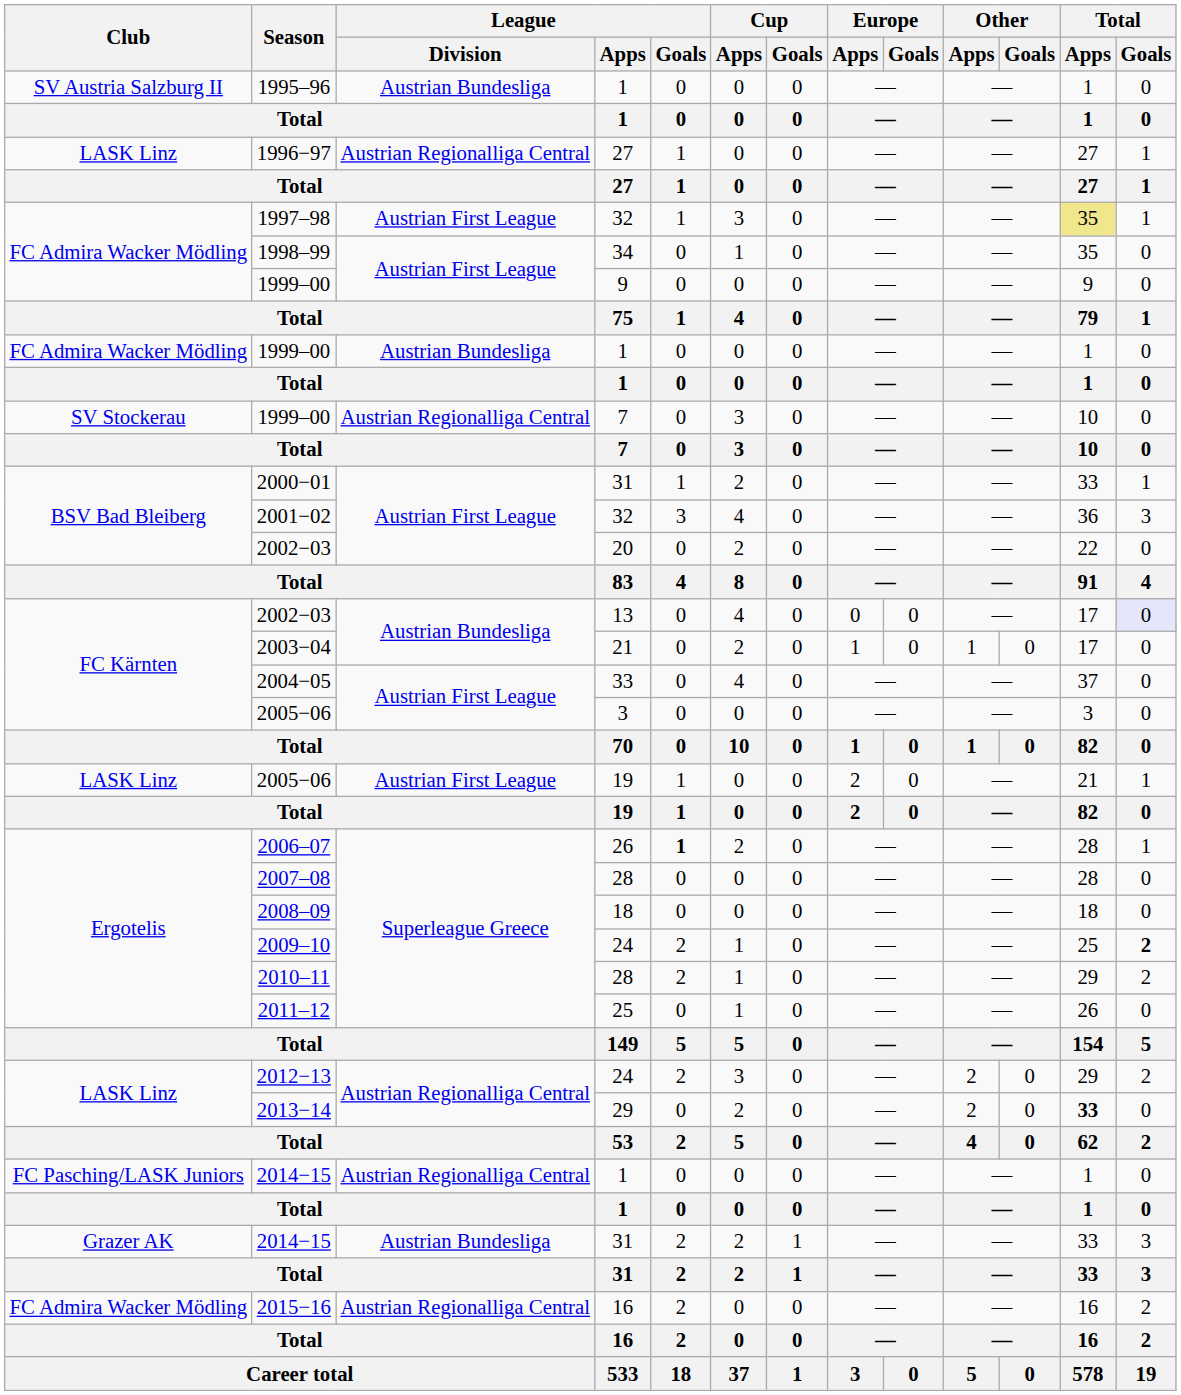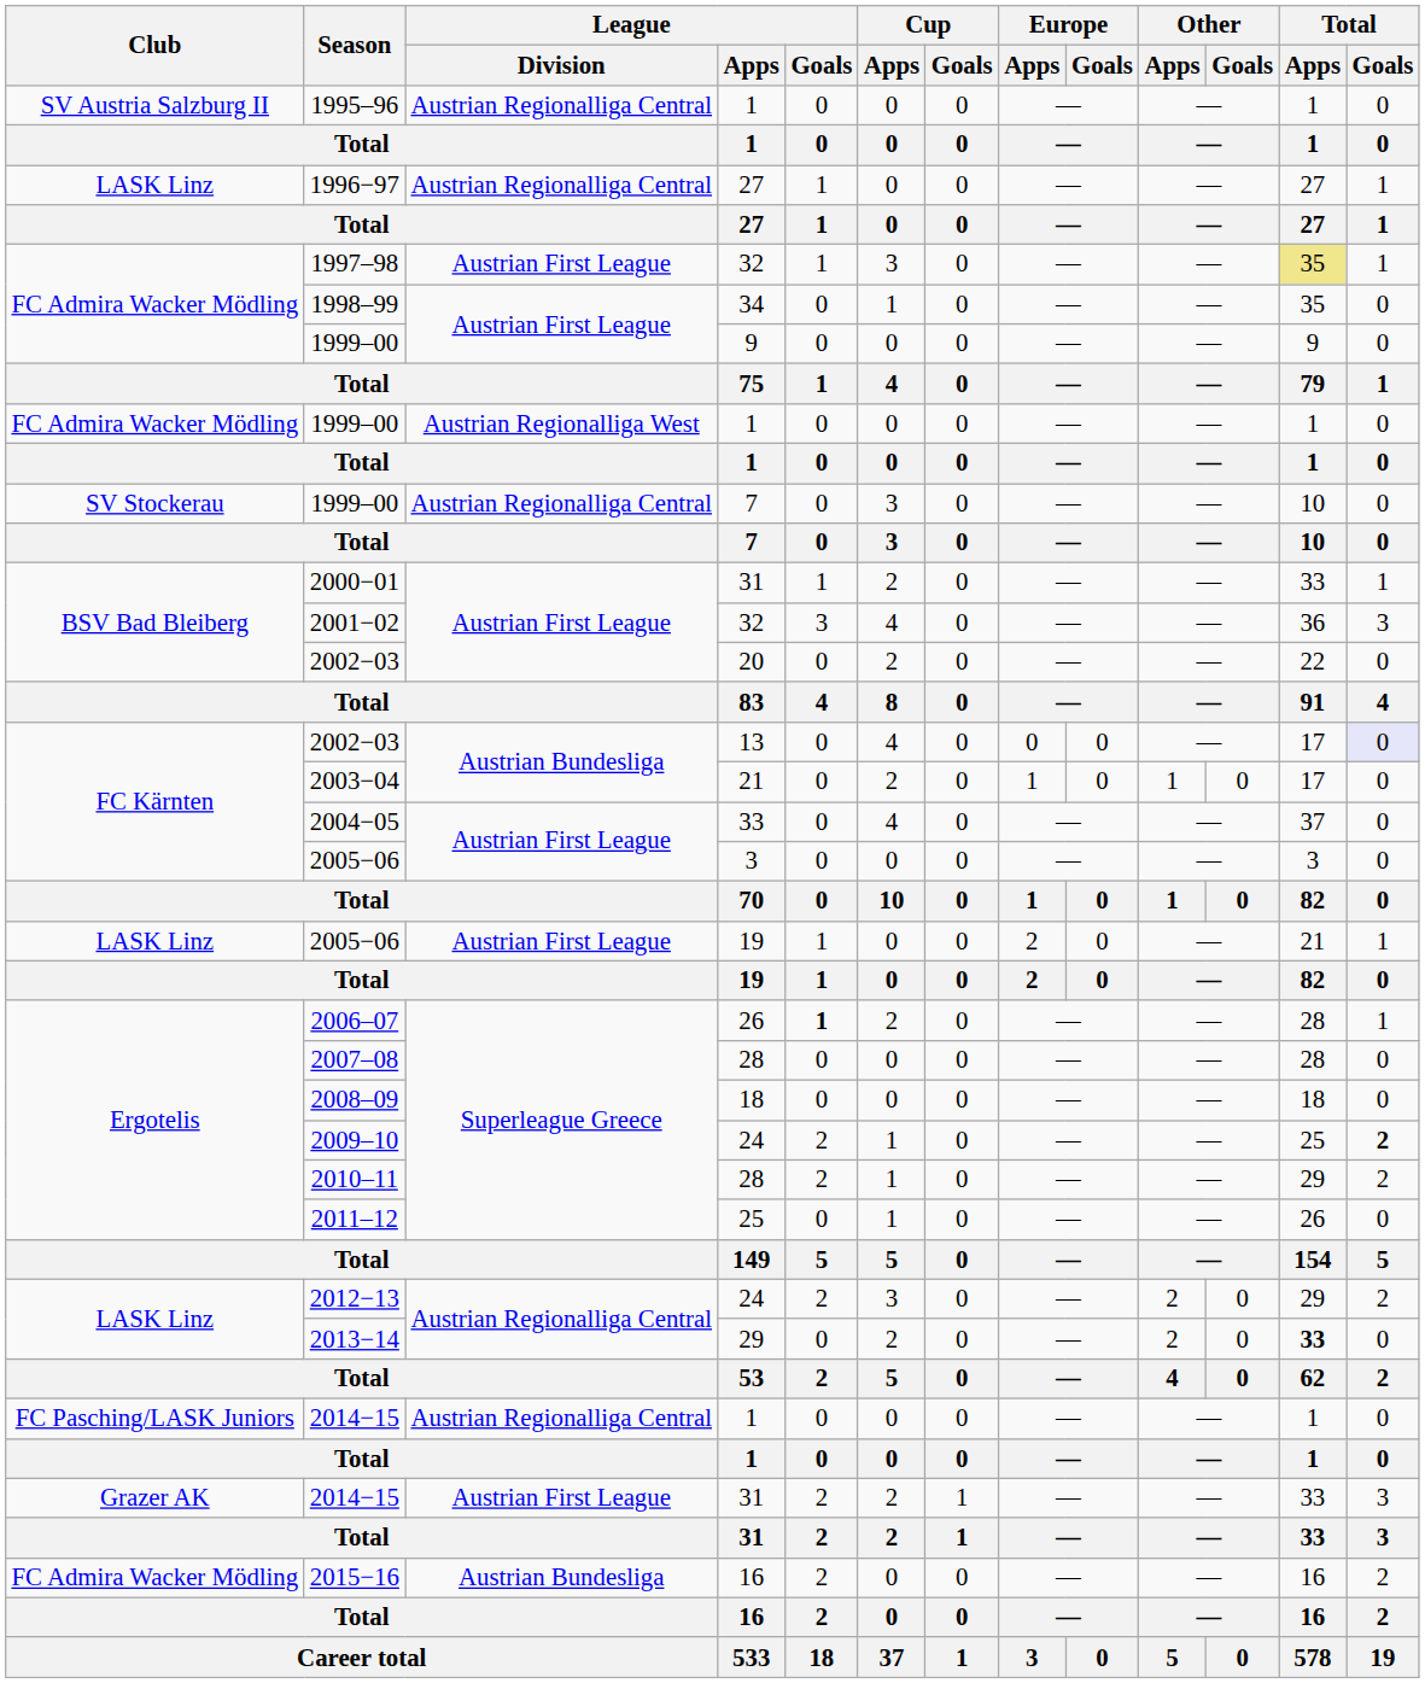1995–96 | League / Division: Austrian Bundesliga -> Austrian Regionalliga Central
1999–00 / 1 | League / Division: Austrian Bundesliga -> Austrian Regionalliga West
2014−15 / 31 | League / Division: Austrian Bundesliga -> Austrian First League
2015−16 | League / Division: Austrian Regionalliga Central -> Austrian Bundesliga
